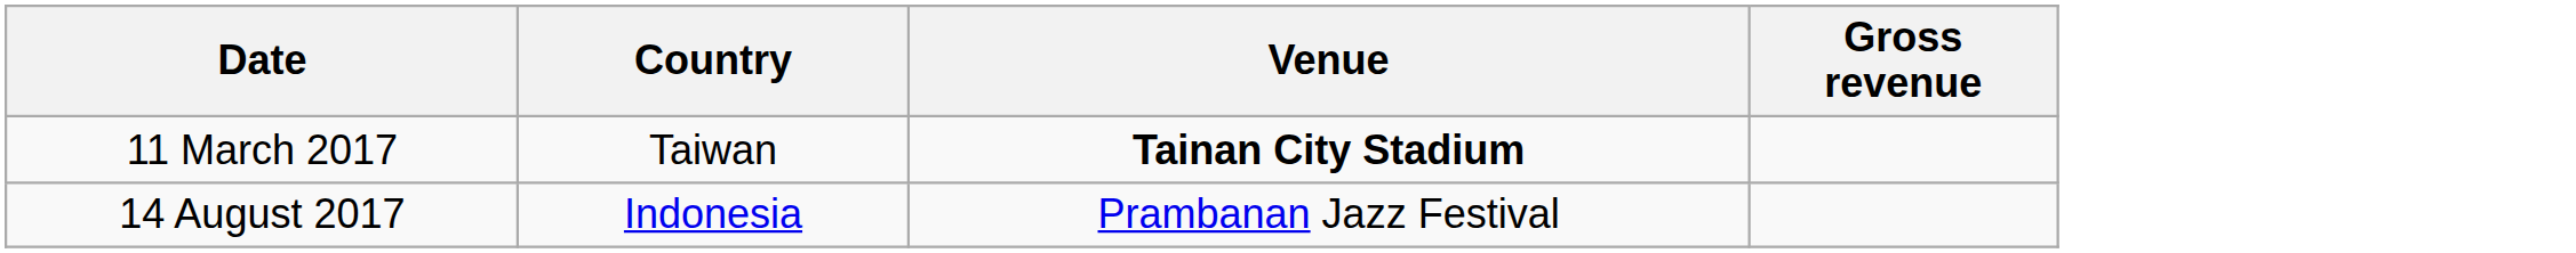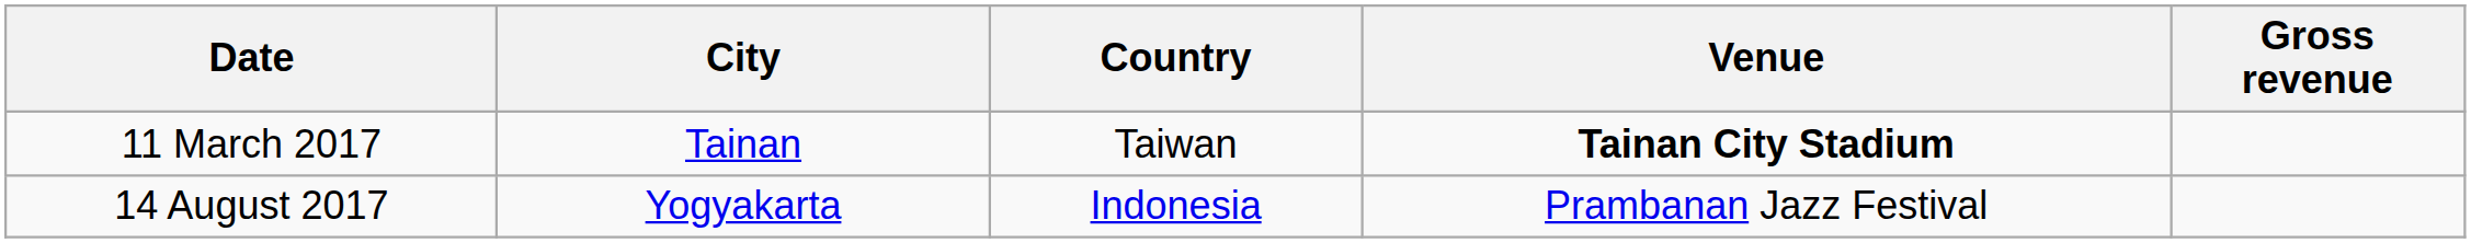+ column: City | Tainan | Yogyakarta
